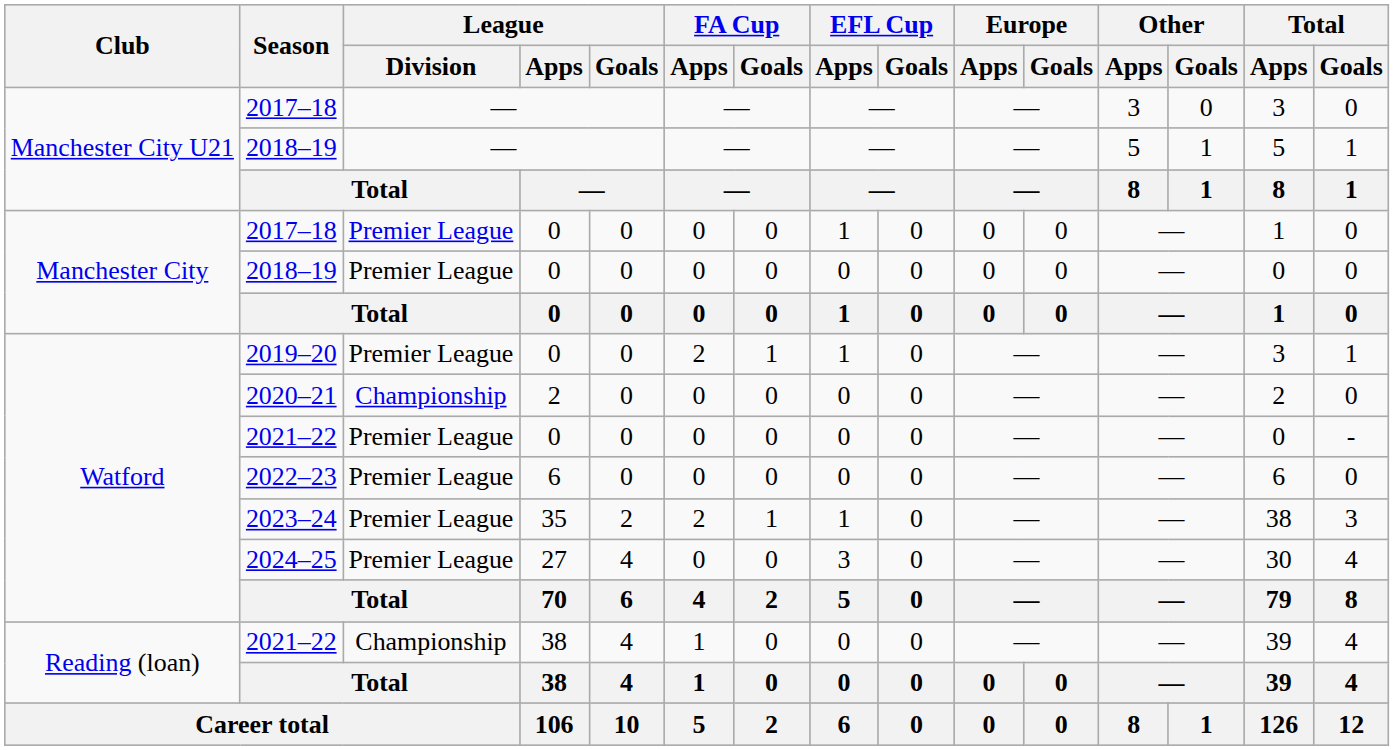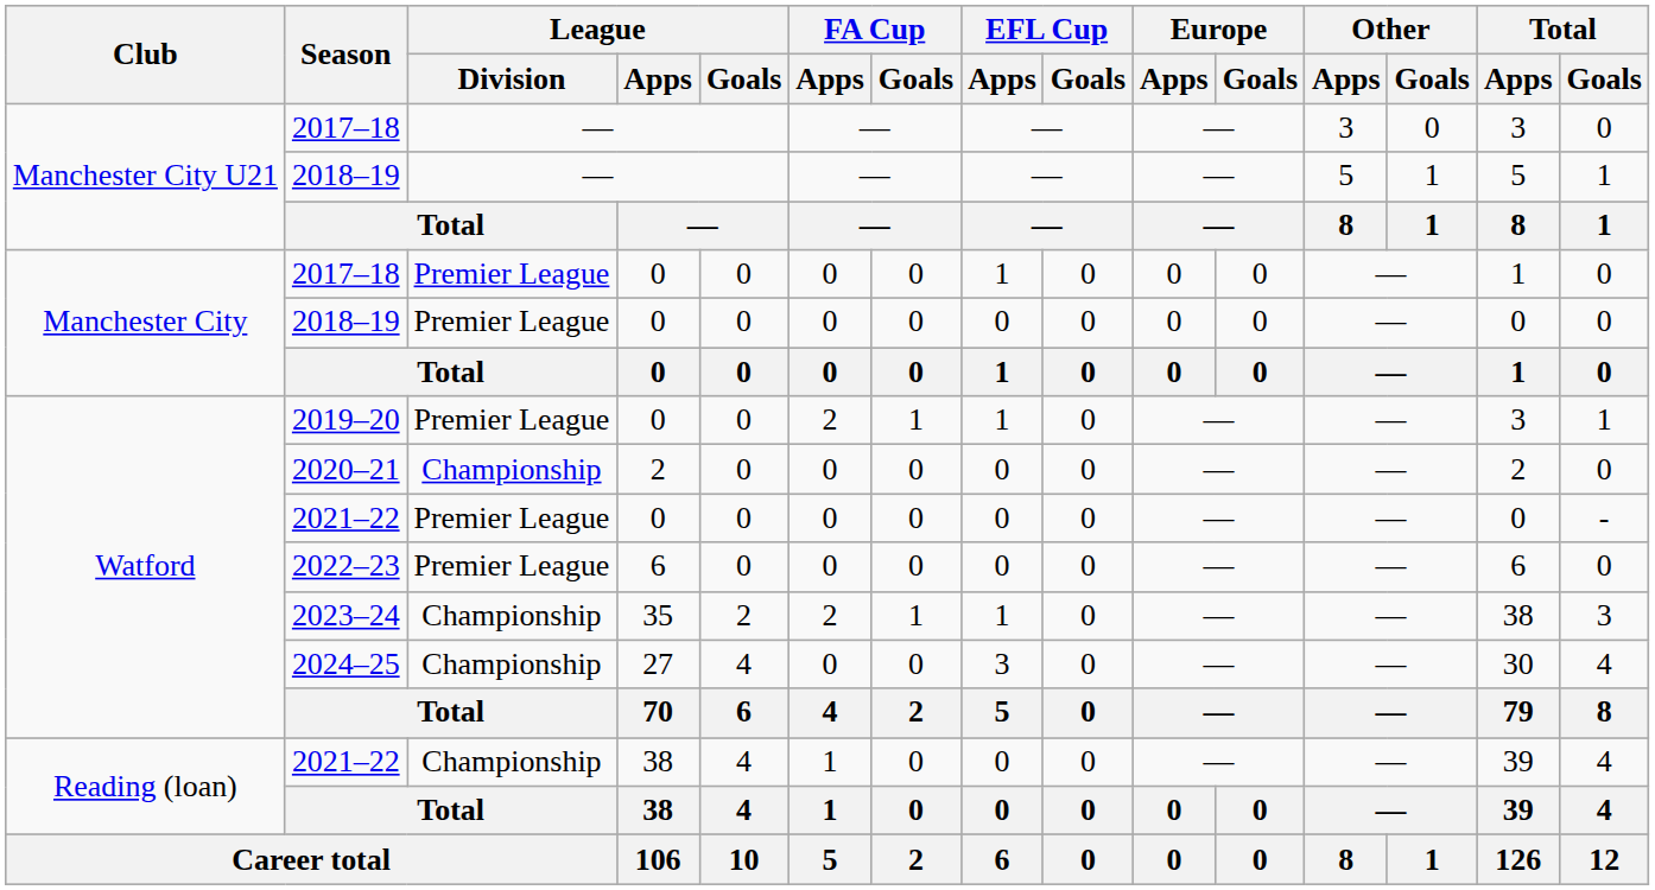2023–24 | League / Division: Premier League -> Championship
2024–25 | League / Division: Premier League -> Championship
